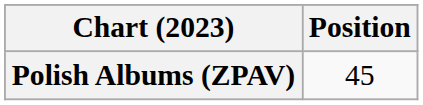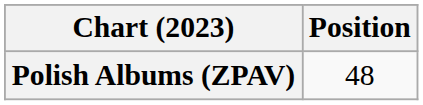Polish Albums (ZPAV) | Position: 45 -> 48
